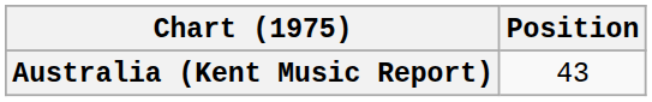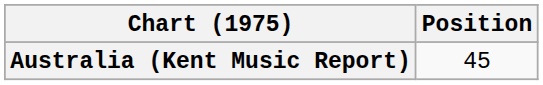Australia (Kent Music Report) | Position: 43 -> 45
